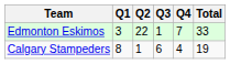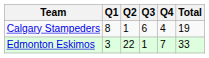rows swapped: Calgary Stampeders <-> Edmonton Eskimos
